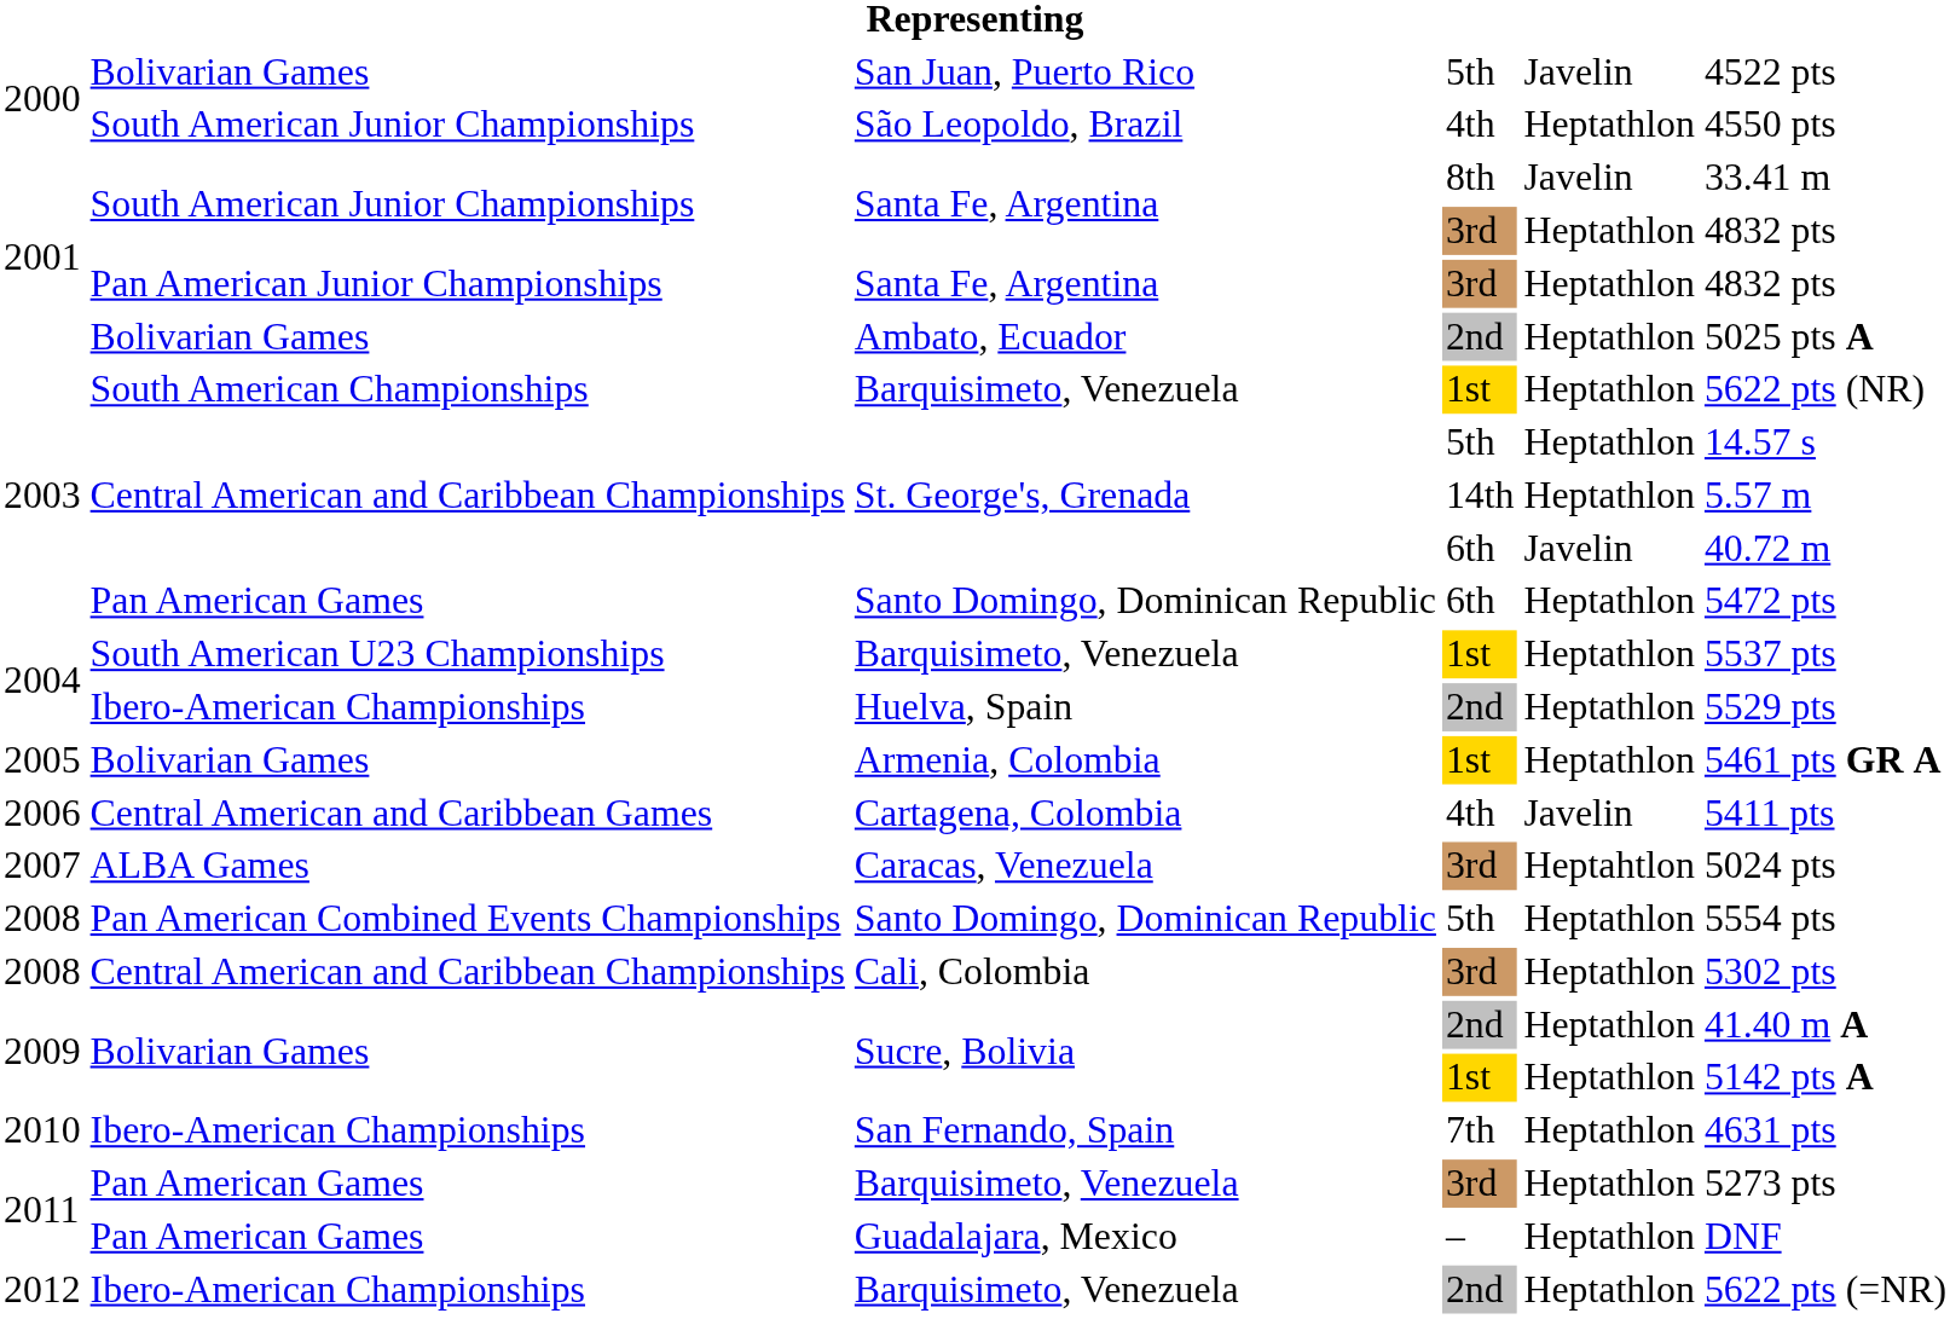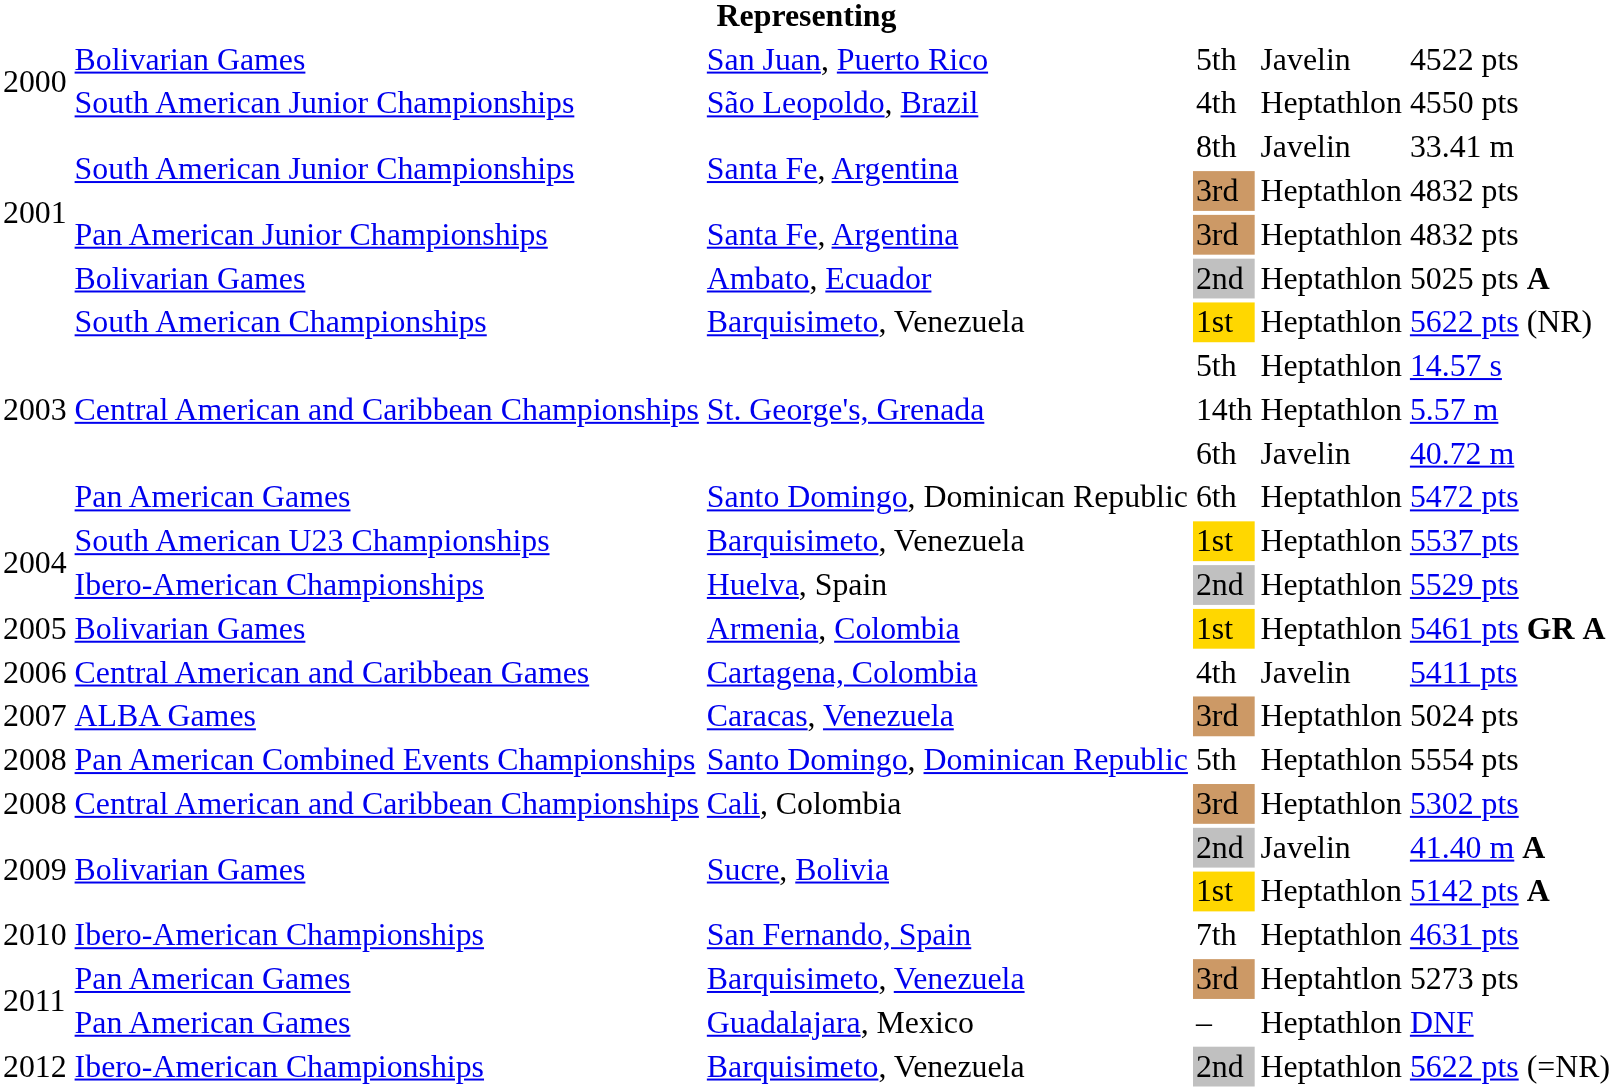Caracas, Venezuela | column 5: Heptahtlon -> Heptathlon
Sucre, Bolivia / 2nd | column 5: Heptathlon -> Javelin
Barquisimeto, Venezuela / 3rd | column 5: Heptathlon -> Heptahtlon
